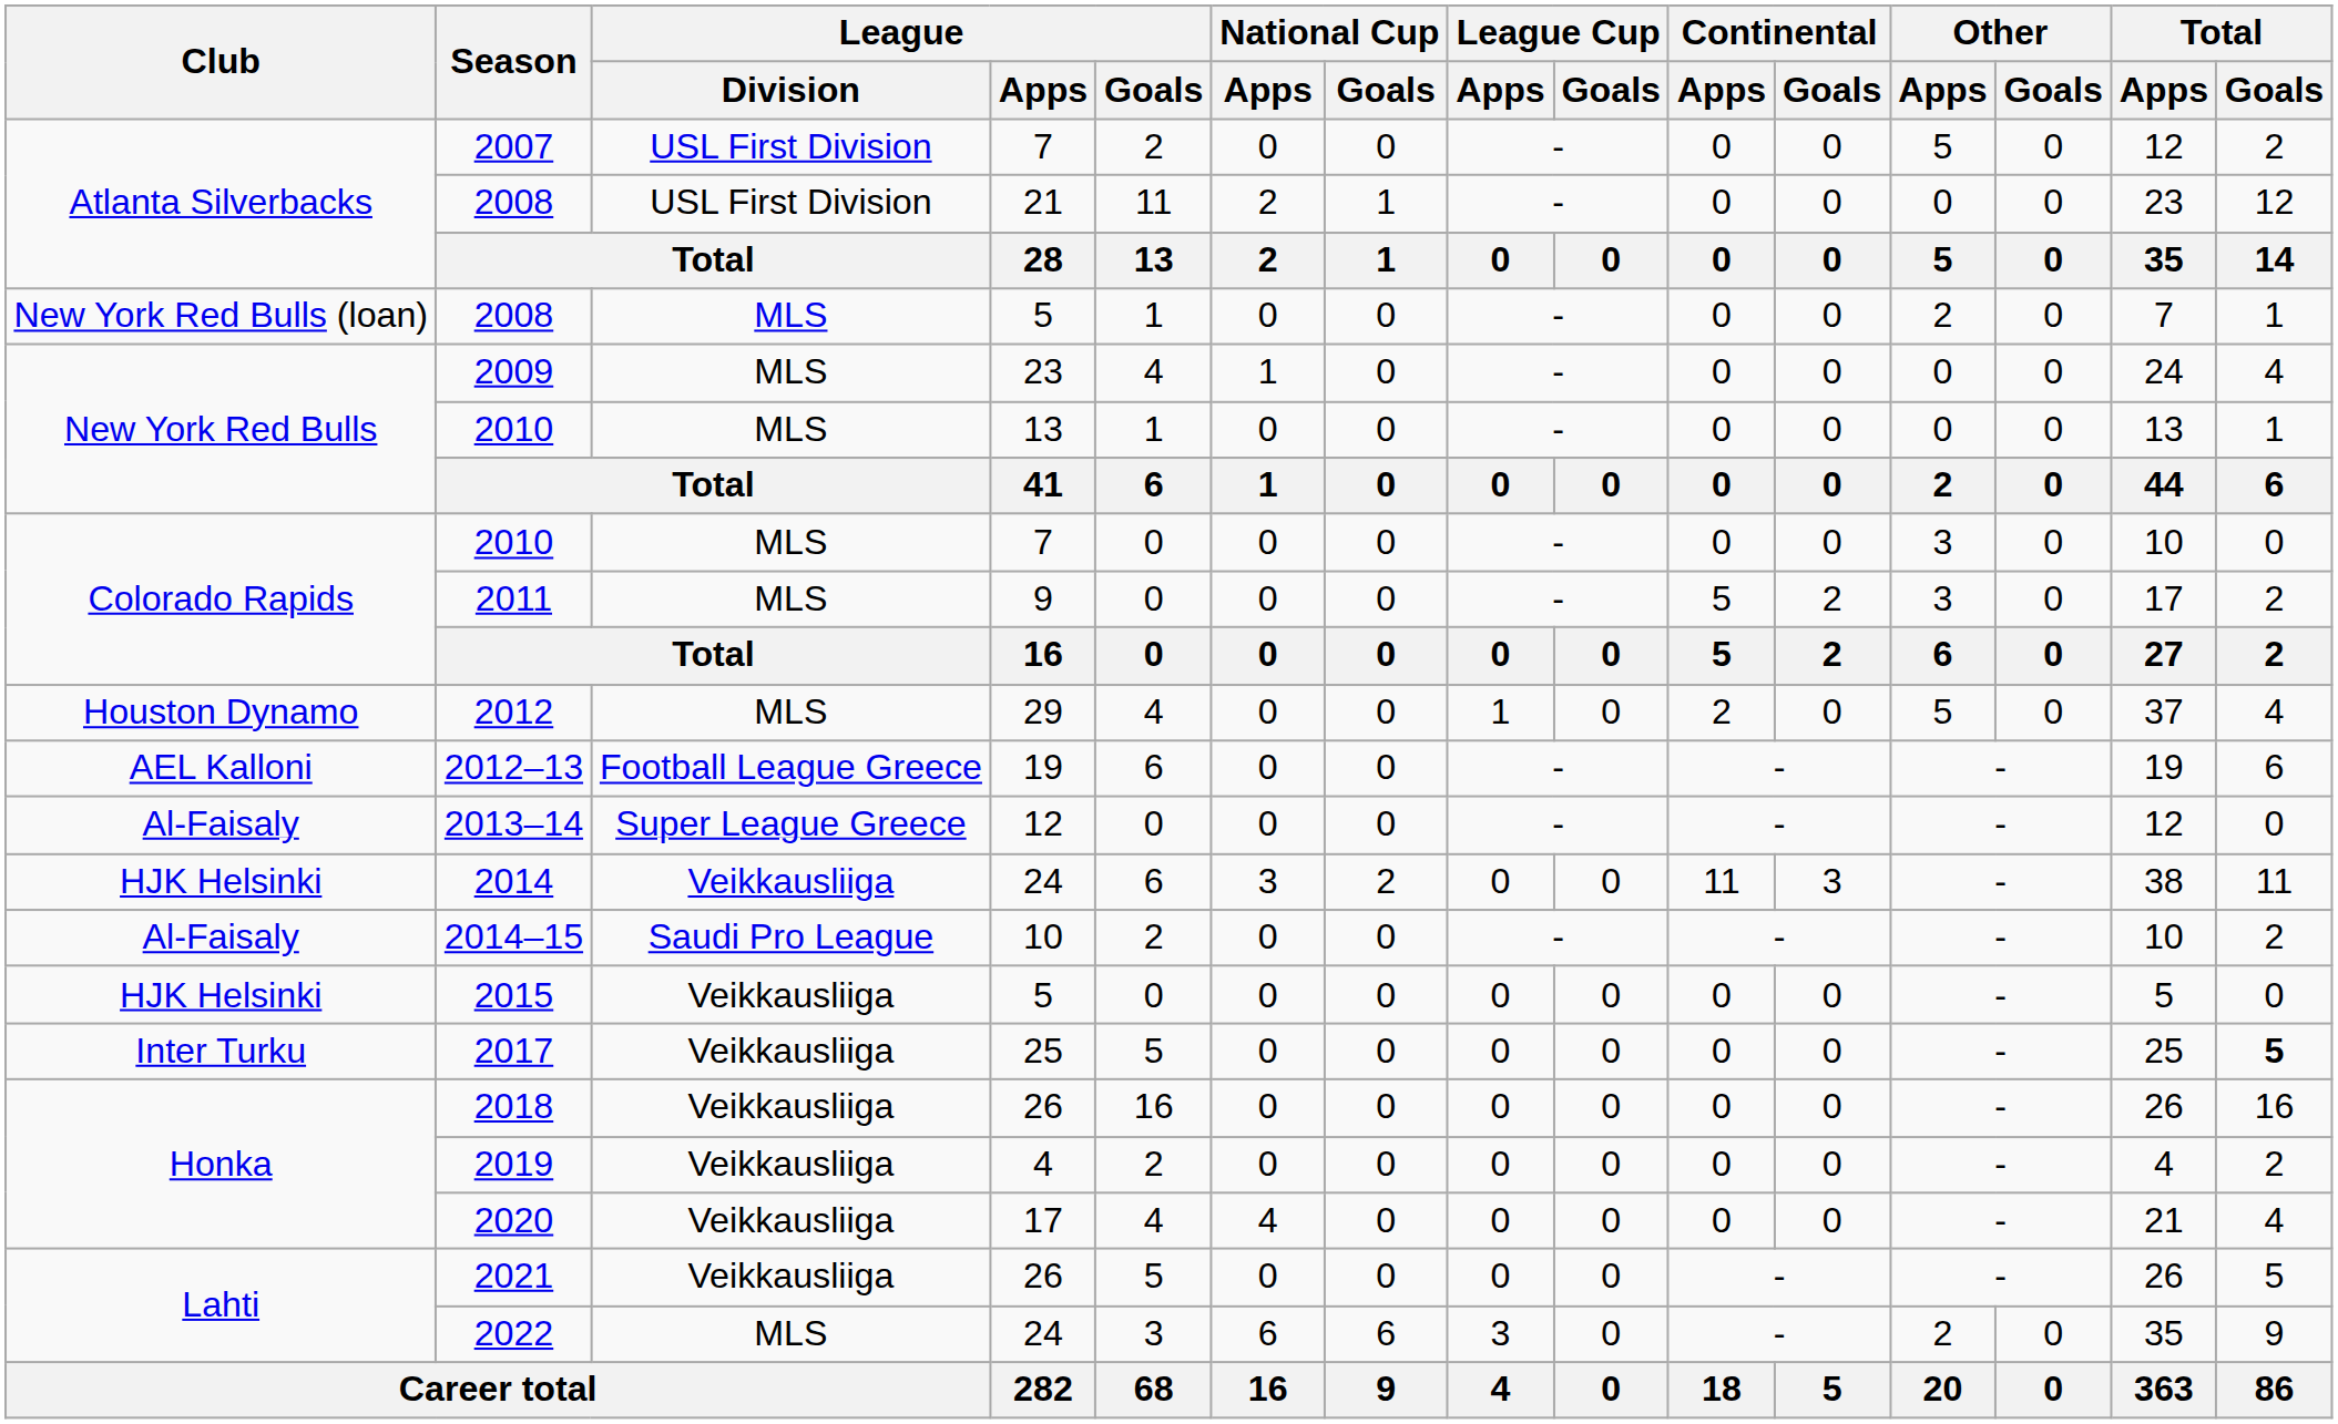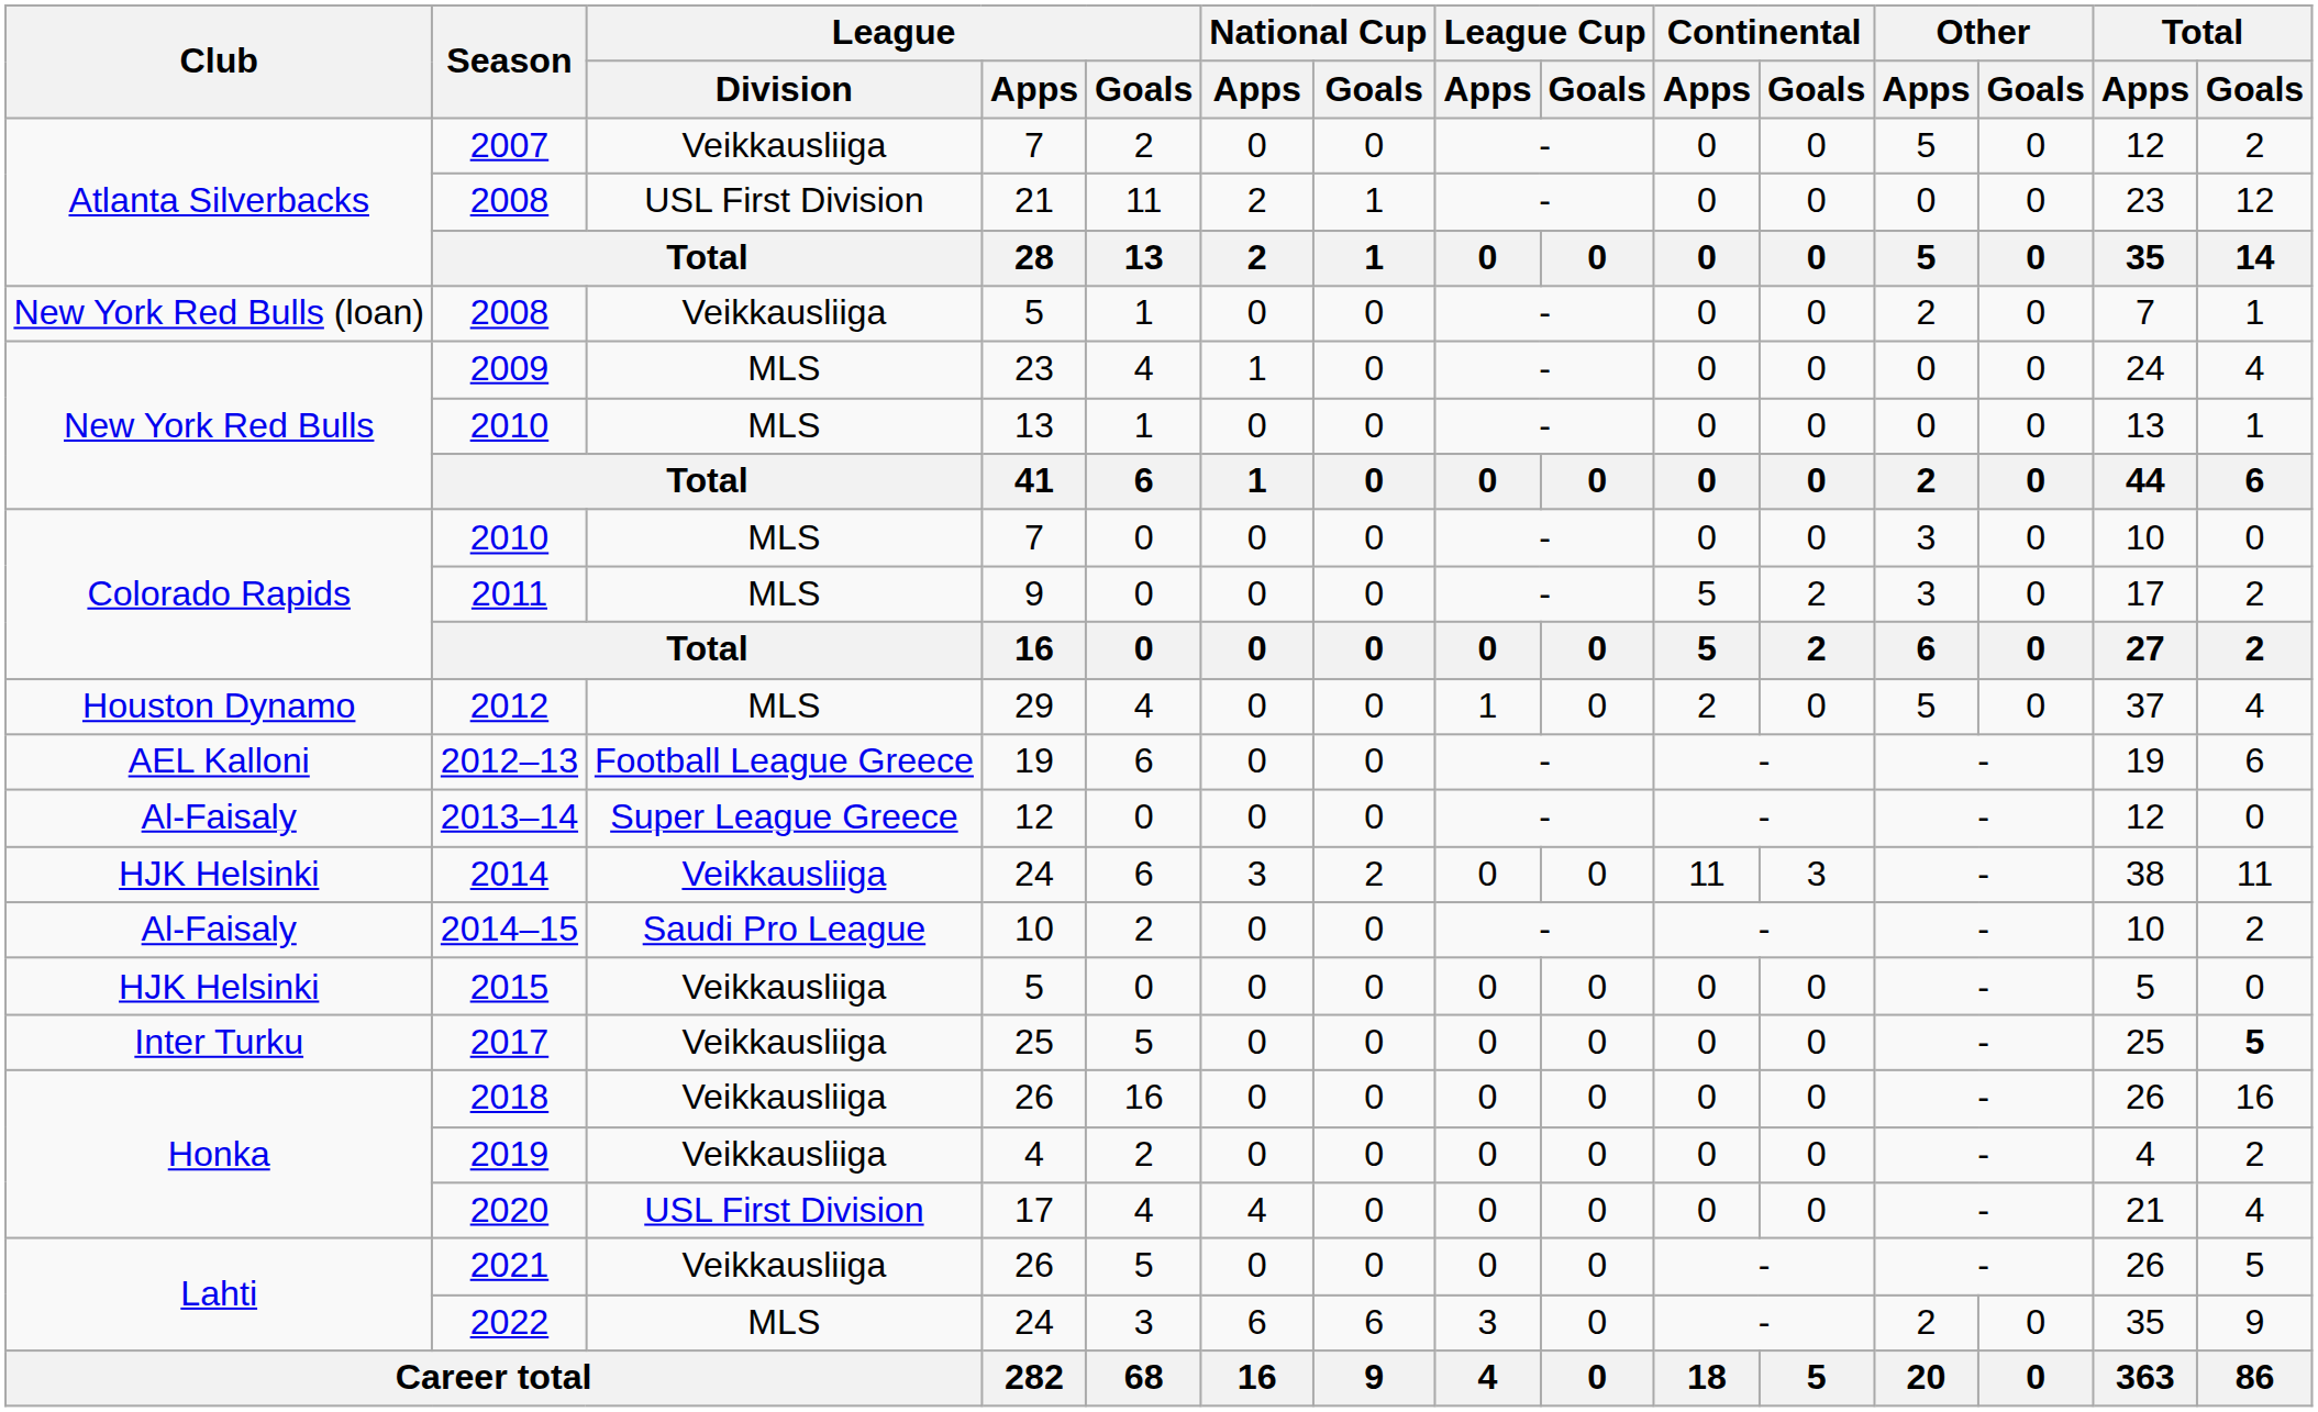2007 | League / Division: USL First Division -> Veikkausliiga
2008 / 5 | League / Division: MLS -> Veikkausliiga
2020 | League / Division: Veikkausliiga -> USL First Division
